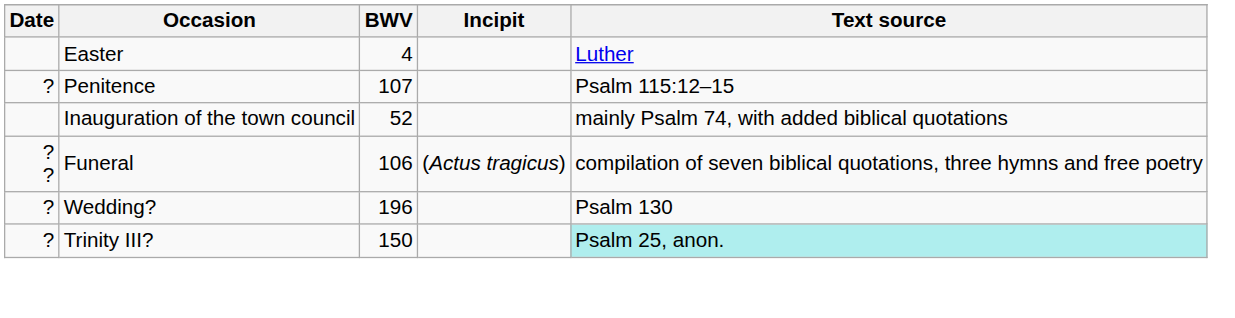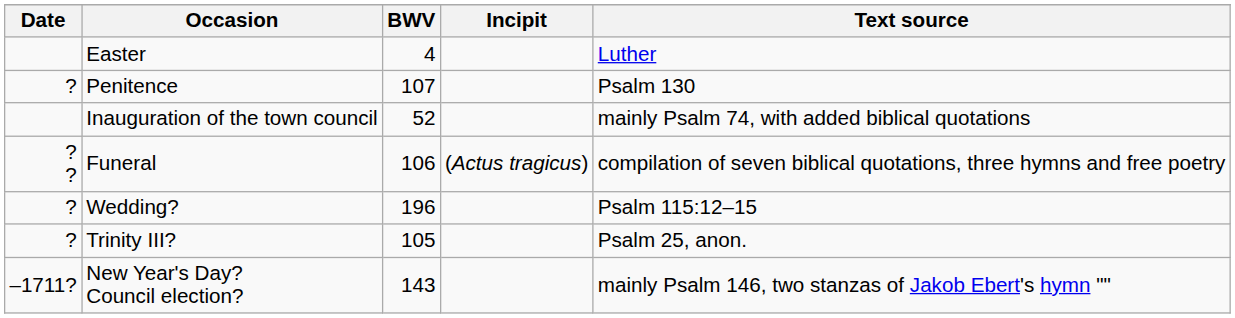Penitence | Text source: Psalm 115:12–15 -> Psalm 130
Wedding? | Text source: Psalm 130 -> Psalm 115:12–15
Trinity III? | BWV: 150 -> 105
Trinity III? | Text source: paleturquoise background -> no background
+ row: –1711? | New Year's Day? Council election? | 143 | mainly Psalm 146, two stanzas of Jakob Ebert's hymn ""
